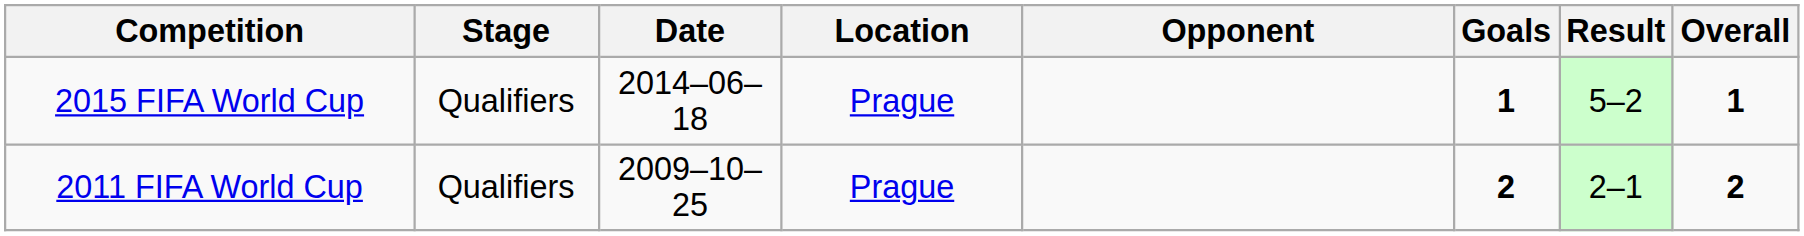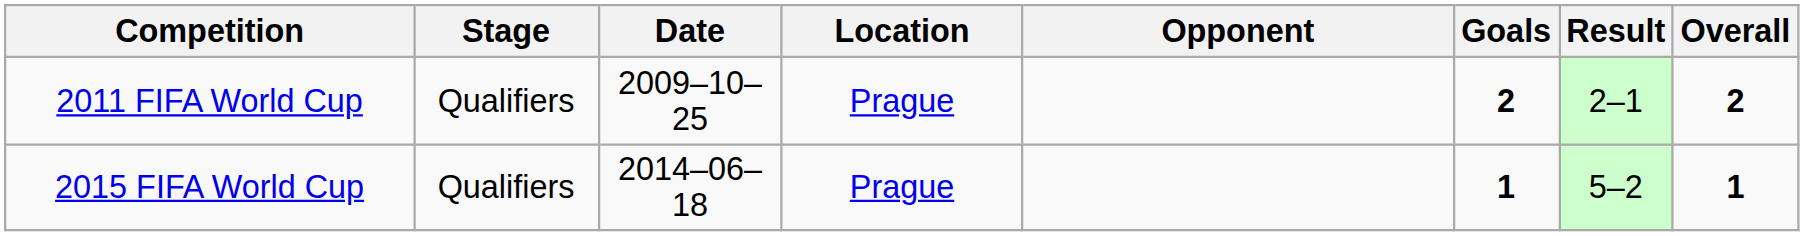rows swapped: 2011 FIFA World Cup <-> 2015 FIFA World Cup
